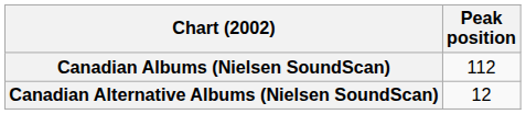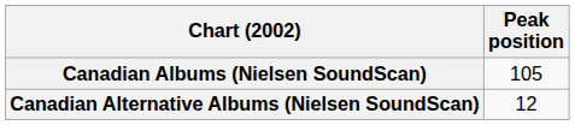Canadian Albums (Nielsen SoundScan) | Peak position: 112 -> 105
